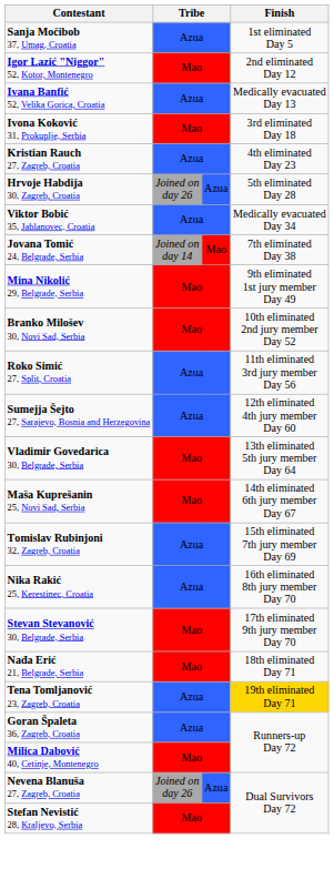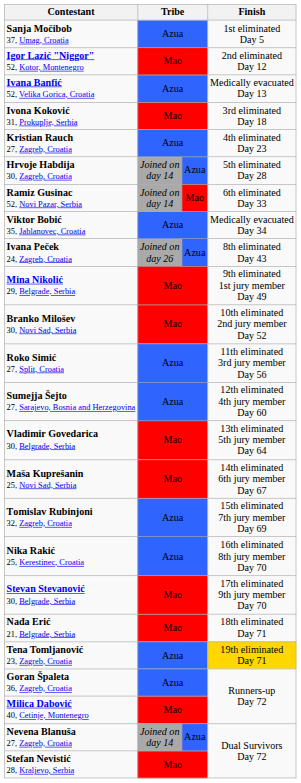Hrvoje Habdija 30, Zagreb, Croatia | column 2: Joined on day 26 -> Joined on day 14
+ row: Ramiz Gusinac 52, Novi Pazar, Serbia | Joined on day 14 | Mao | 6th eliminated Day 33
- row: Јovana Tomić 24, Belgrade, Serbia | Joined on day 14 | Mao | 7th eliminated Day 38
+ row: Ivana Peček 24, Zagreb, Croatia | Joined on day 26 | Azua | 8th eliminated Day 43
Nevena Blanuša 27, Zagreb, Croatia | column 2: Joined on day 26 -> Joined on day 14
